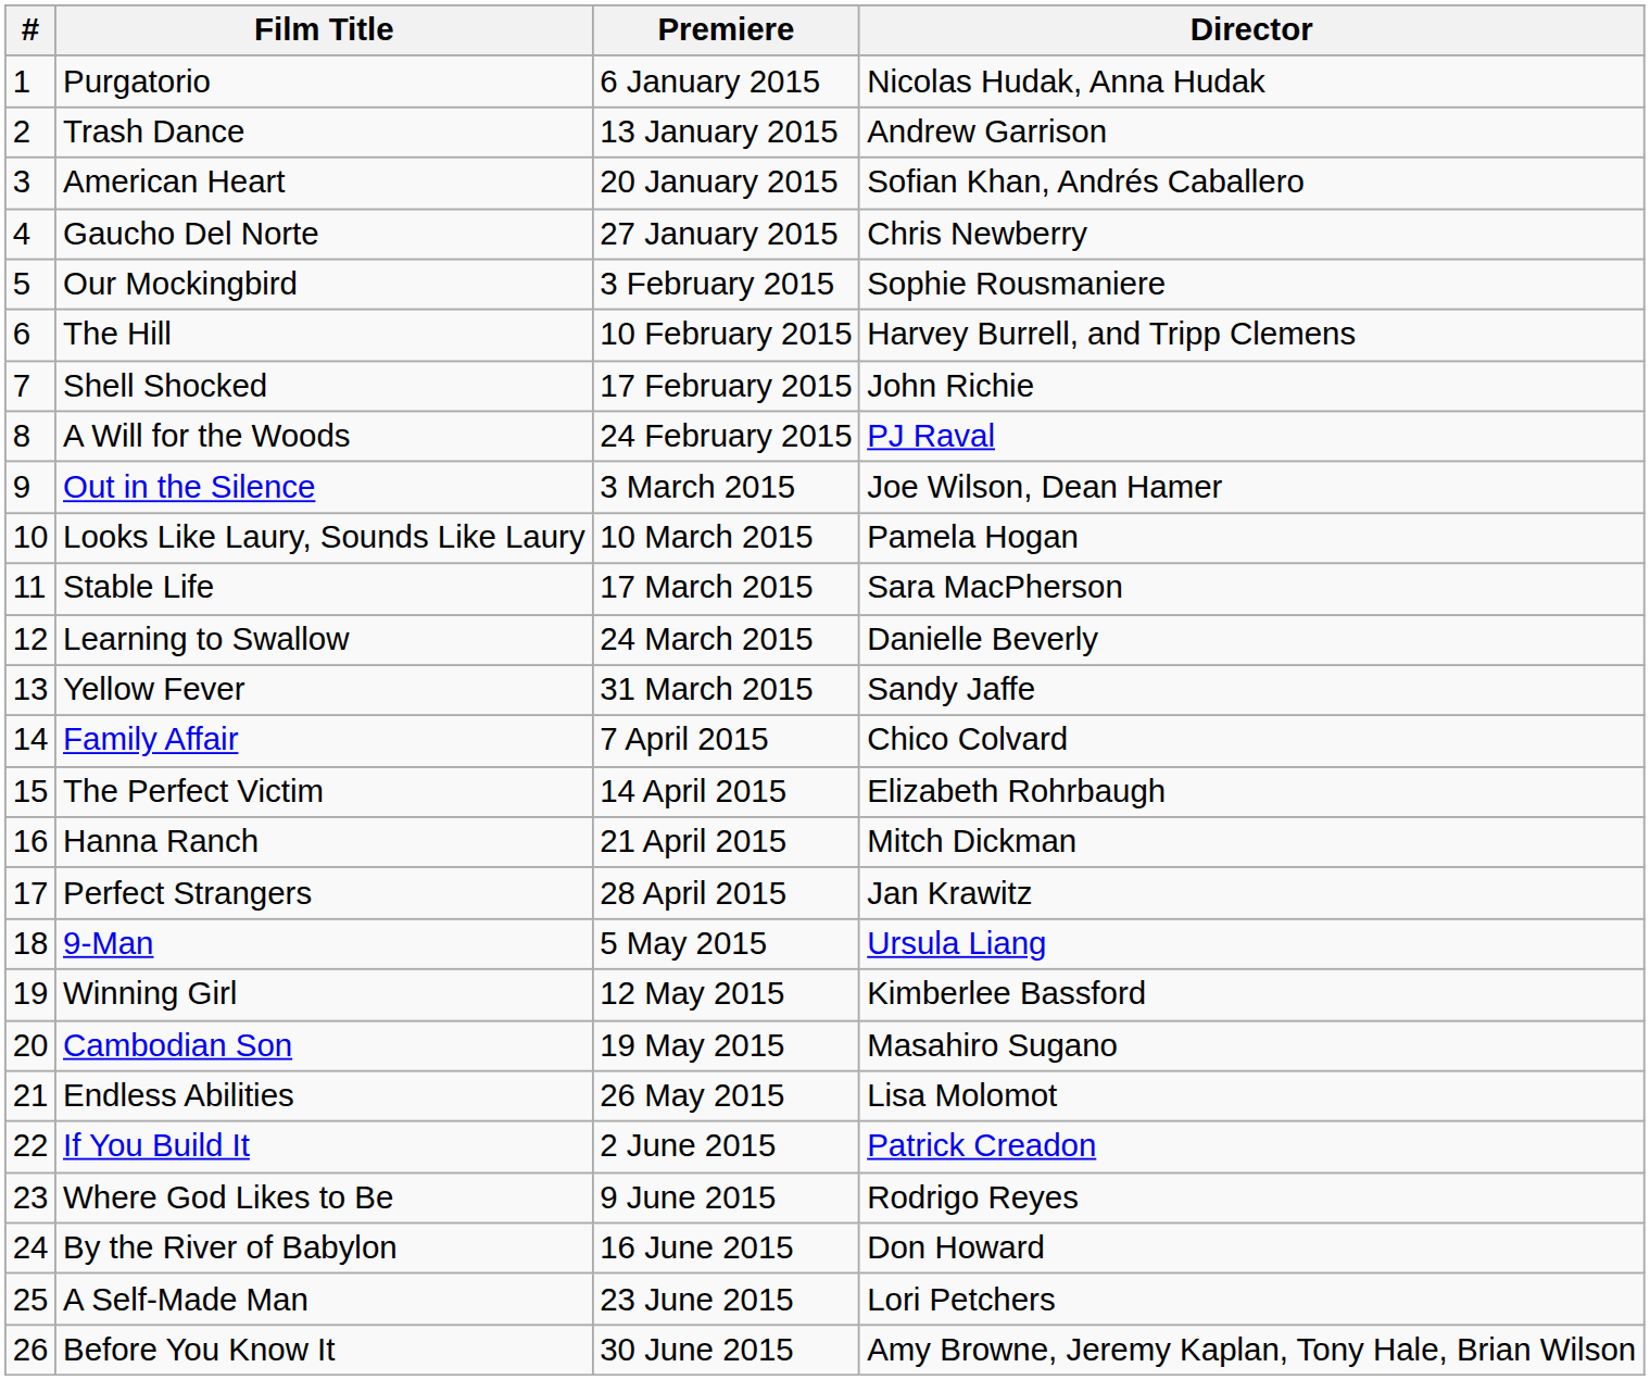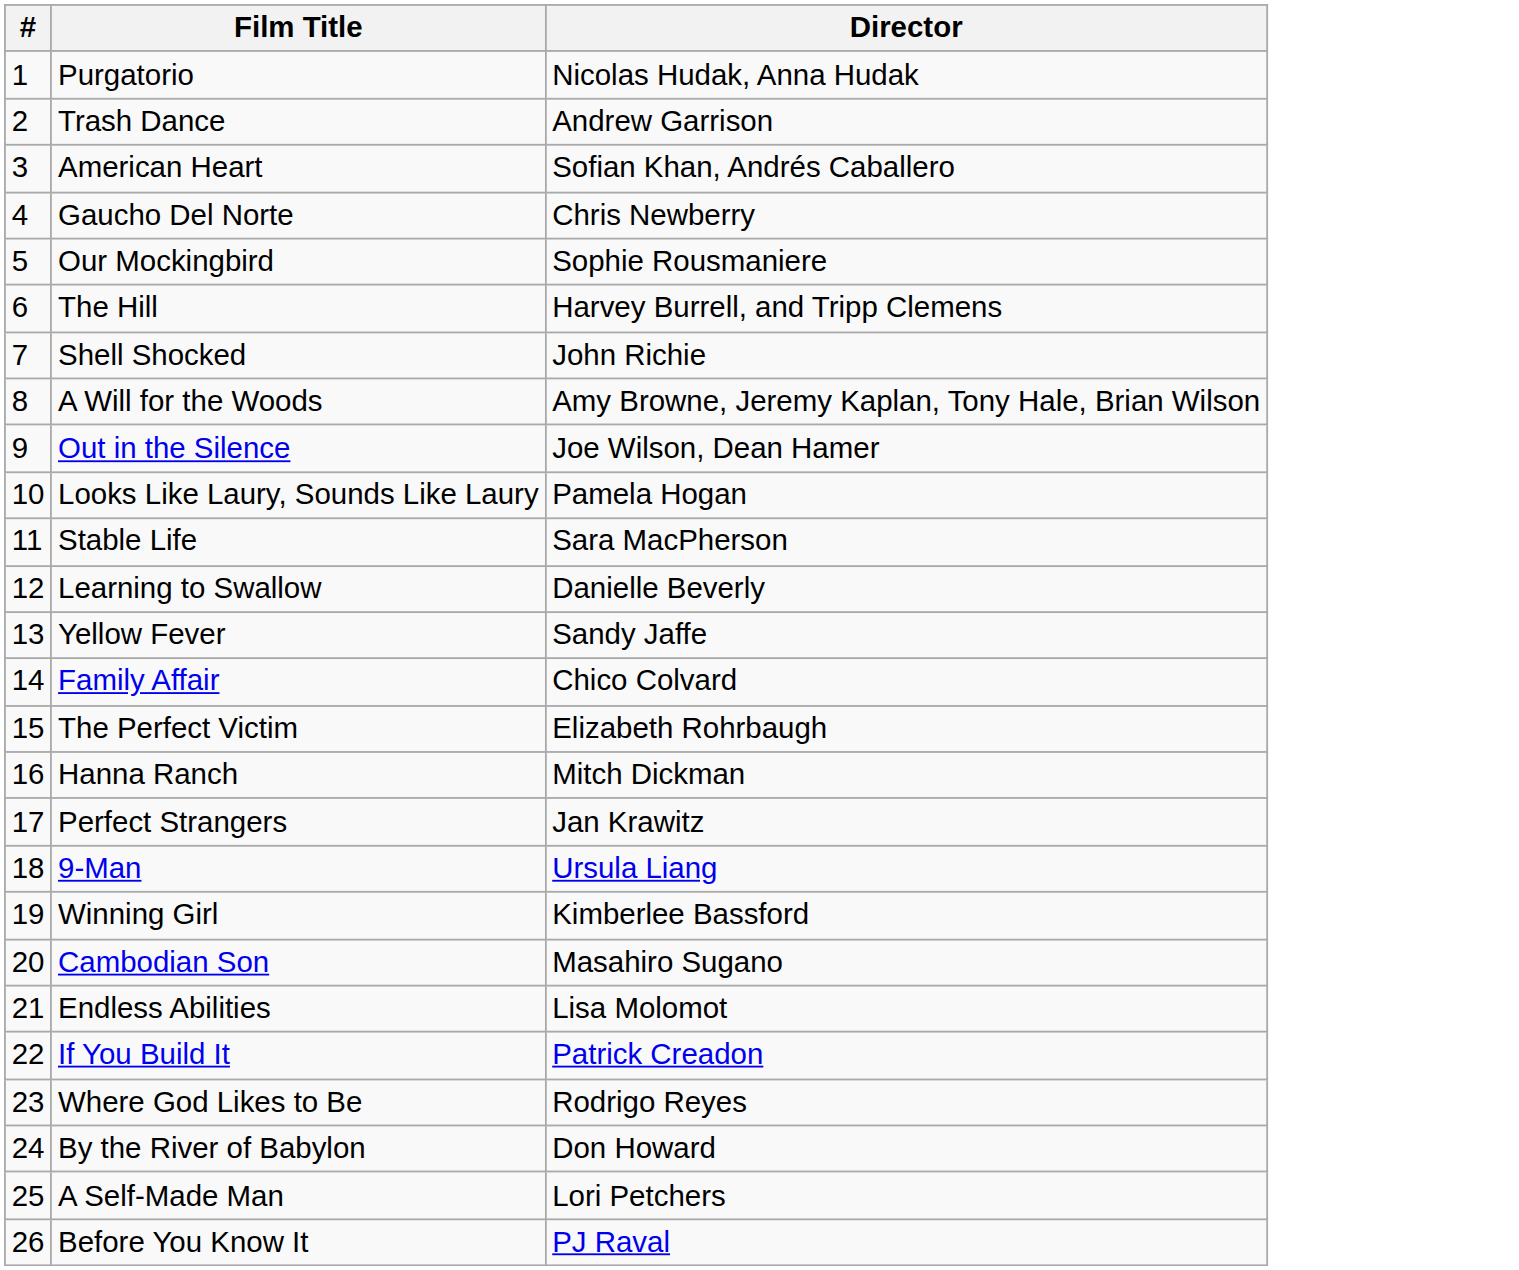- column: Premiere | 6 January 2015 | 13 January 2015 | 20 January 2015 | 27 January 2015 | 3 February 2015 | 10 February 2015 | 17 February 2015 | 24 February 2015 | 3 March 2015 | 10 March 2015 | 17 March 2015 | 24 March 2015 | 31 March 2015 | 7 April 2015 | 14 April 2015 | 21 April 2015 | 28 April 2015 | 5 May 2015 | 12 May 2015 | 19 May 2015 | 26 May 2015 | 2 June 2015 | 9 June 2015 | 16 June 2015 | 23 June 2015 | 30 June 2015
A Will for the Woods | Director: PJ Raval -> Amy Browne, Jeremy Kaplan, Tony Hale, Brian Wilson
Before You Know It | Director: Amy Browne, Jeremy Kaplan, Tony Hale, Brian Wilson -> PJ Raval
